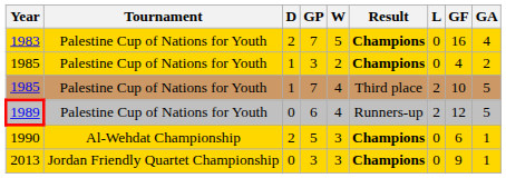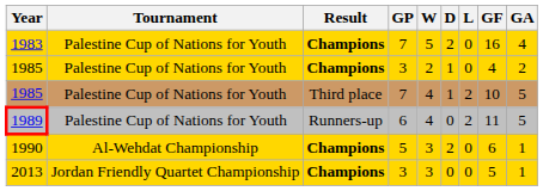columns swapped: Result <-> D
1989 | GF: 12 -> 11
2013 | GF: 9 -> 5
